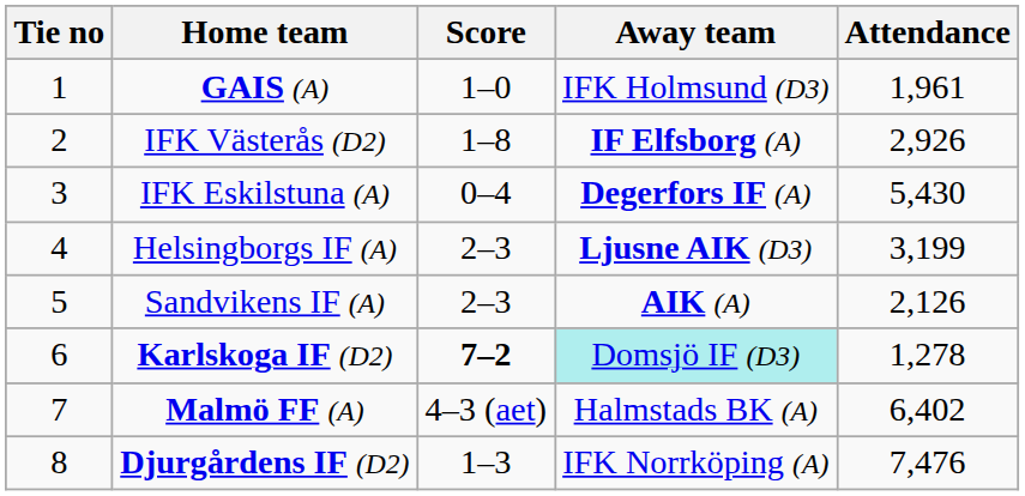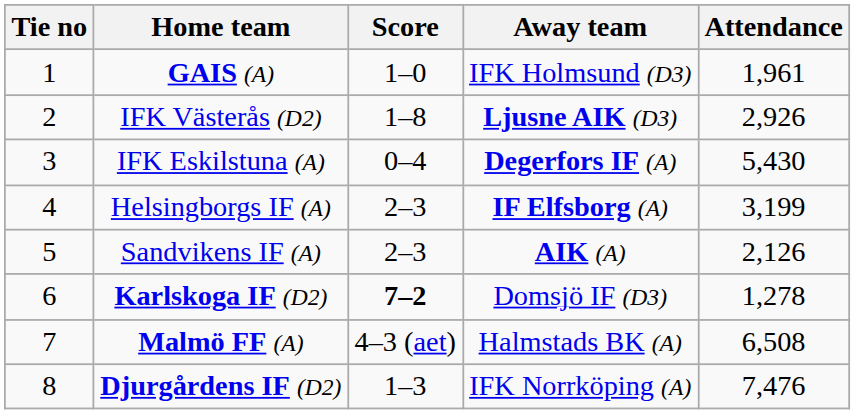IFK Västerås (D2) | Away team: IF Elfsborg (A) -> Ljusne AIK (D3)
Helsingborgs IF (A) | Away team: Ljusne AIK (D3) -> IF Elfsborg (A)
Karlskoga IF (D2) | Away team: paleturquoise background -> no background
Malmö FF (A) | Attendance: 6,402 -> 6,508
